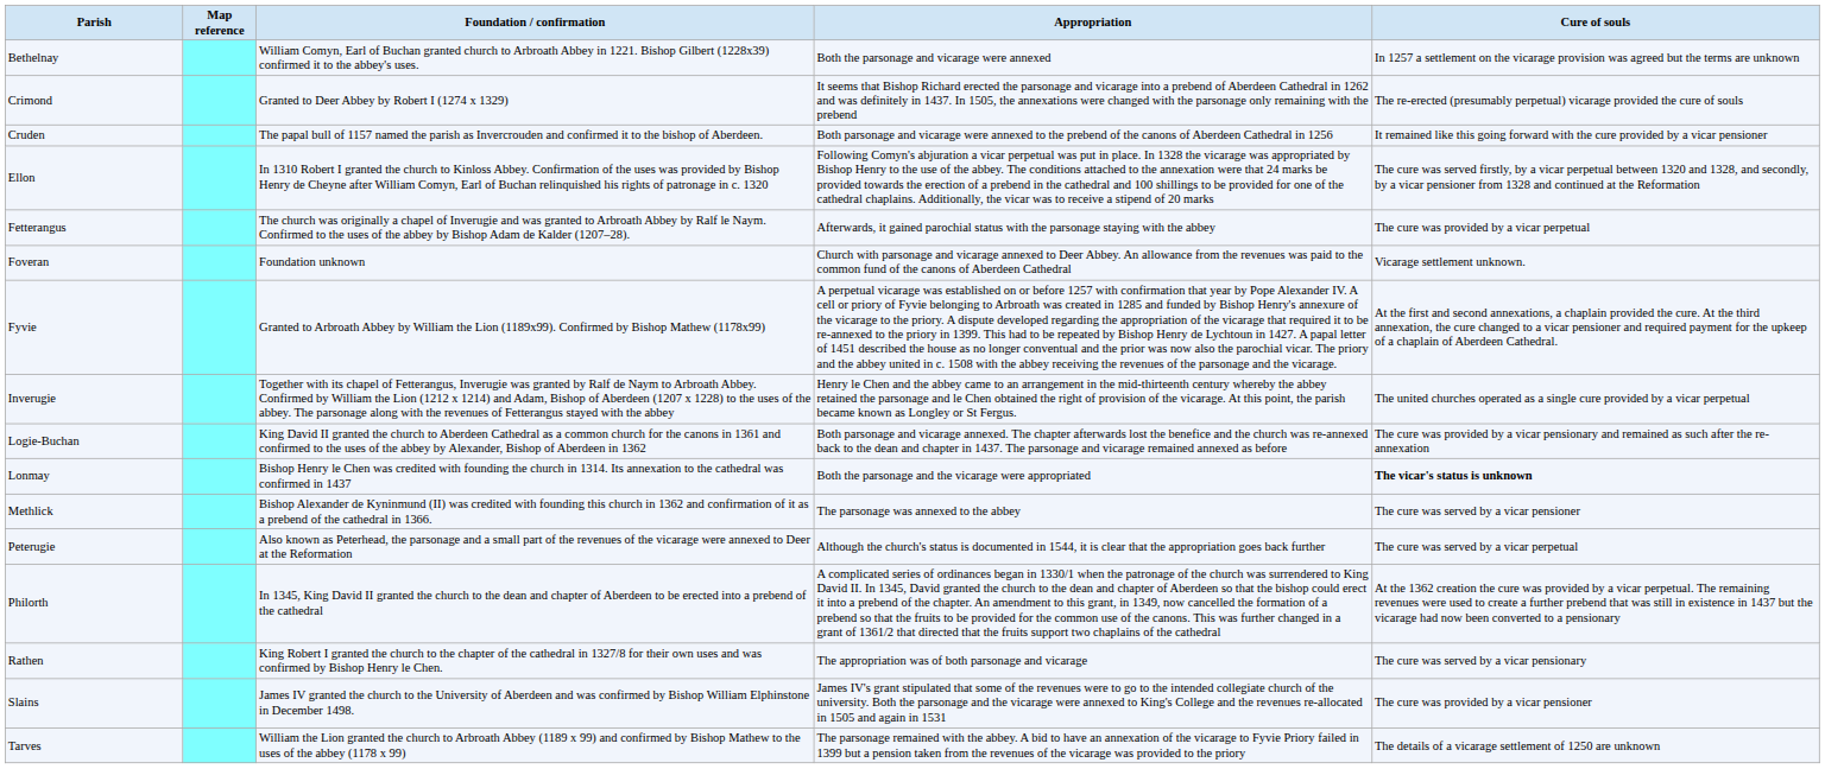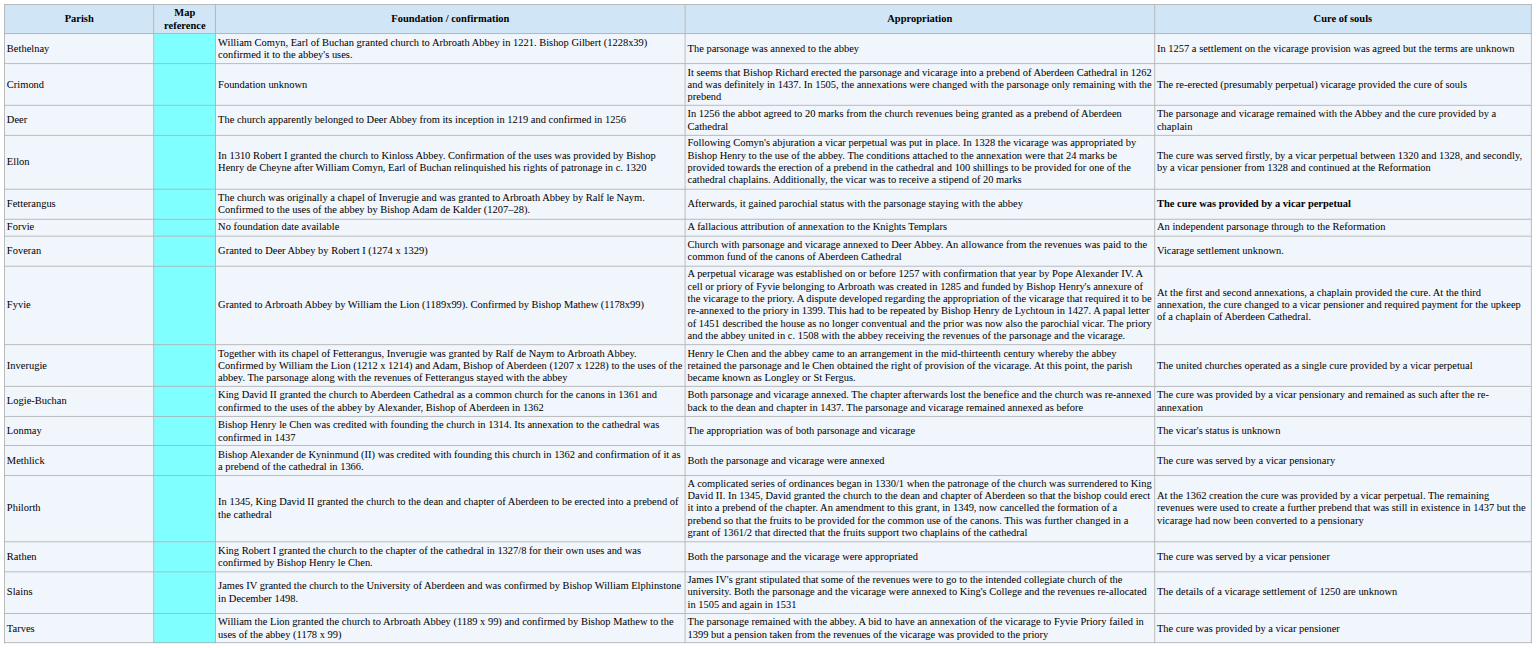Bethelnay | Appropriation: Both the parsonage and vicarage were annexed -> The parsonage was annexed to the abbey
Crimond | Foundation / confirmation: Granted to Deer Abbey by Robert I (1274 x 1329) -> Foundation unknown
- row: Cruden | The papal bull of 1157 named the parish as Invercrouden and confirmed it to the bishop of Aberdeen. | Both parsonage and vicarage were annexed to the prebend of the canons of Aberdeen Cathedral in 1256 | It remained like this going forward with the cure provided by a vicar pensioner
+ row: Deer | The church apparently belonged to Deer Abbey from its inception in 1219 and confirmed in 1256 | In 1256 the abbot agreed to 20 marks from the church revenues being granted as a prebend of Aberdeen Cathedral | The parsonage and vicarage remained with the Abbey and the cure provided by a chaplain
Fetterangus | Cure of souls: normal -> bold
+ row: Forvie | No foundation date available | A fallacious attribution of annexation to the Knights Templars | An independent parsonage through to the Reformation
Foveran | Foundation / confirmation: Foundation unknown -> Granted to Deer Abbey by Robert I (1274 x 1329)
Lonmay | Appropriation: Both the parsonage and the vicarage were appropriated -> The appropriation was of both parsonage and vicarage
Lonmay | Cure of souls: bold -> normal
Methlick | Appropriation: The parsonage was annexed to the abbey -> Both the parsonage and vicarage were annexed
Methlick | Cure of souls: The cure was served by a vicar pensioner -> The cure was served by a vicar pensionary
- row: Peterugie | Also known as Peterhead, the parsonage and a small part of the revenues of the vicarage were annexed to Deer at the Reformation | Although the church's status is documented in 1544, it is clear that the appropriation goes back further | The cure was served by a vicar perpetual
Rathen | Appropriation: The appropriation was of both parsonage and vicarage -> Both the parsonage and the vicarage were appropriated
Rathen | Cure of souls: The cure was served by a vicar pensionary -> The cure was served by a vicar pensioner
Slains | Cure of souls: The cure was provided by a vicar pensioner -> The details of a vicarage settlement of 1250 are unknown
Tarves | Cure of souls: The details of a vicarage settlement of 1250 are unknown -> The cure was provided by a vicar pensioner
